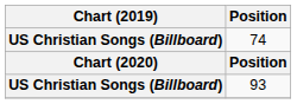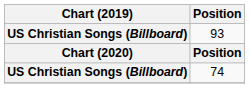rows swapped: 93 <-> 74
